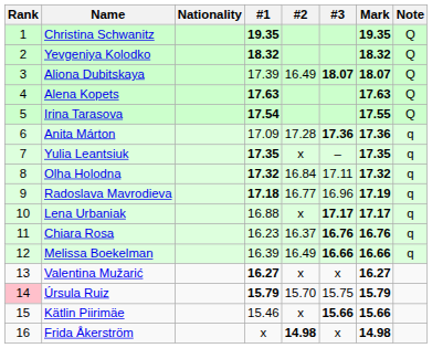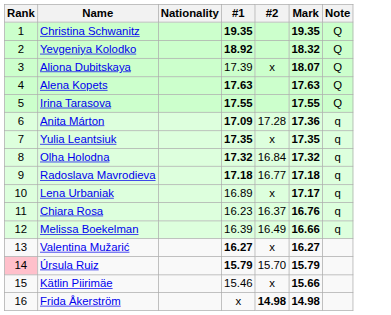- column: #3 | 18.07 | 17.36 | – | 17.11 | 16.96 | 17.17 | 16.76 | 16.66 | x | 15.75 | 15.66 | x
Yevgeniya Kolodko | #1: 18.32 -> 18.92
Aliona Dubitskaya | #2: 16.49 -> x
Irina Tarasova | #1: 17.54 -> 17.55
Anita Márton | #1: normal -> bold
Radoslava Mavrodieva | Mark: 17.19 -> 17.18
Lena Urbaniak | #1: 16.88 -> 16.89
